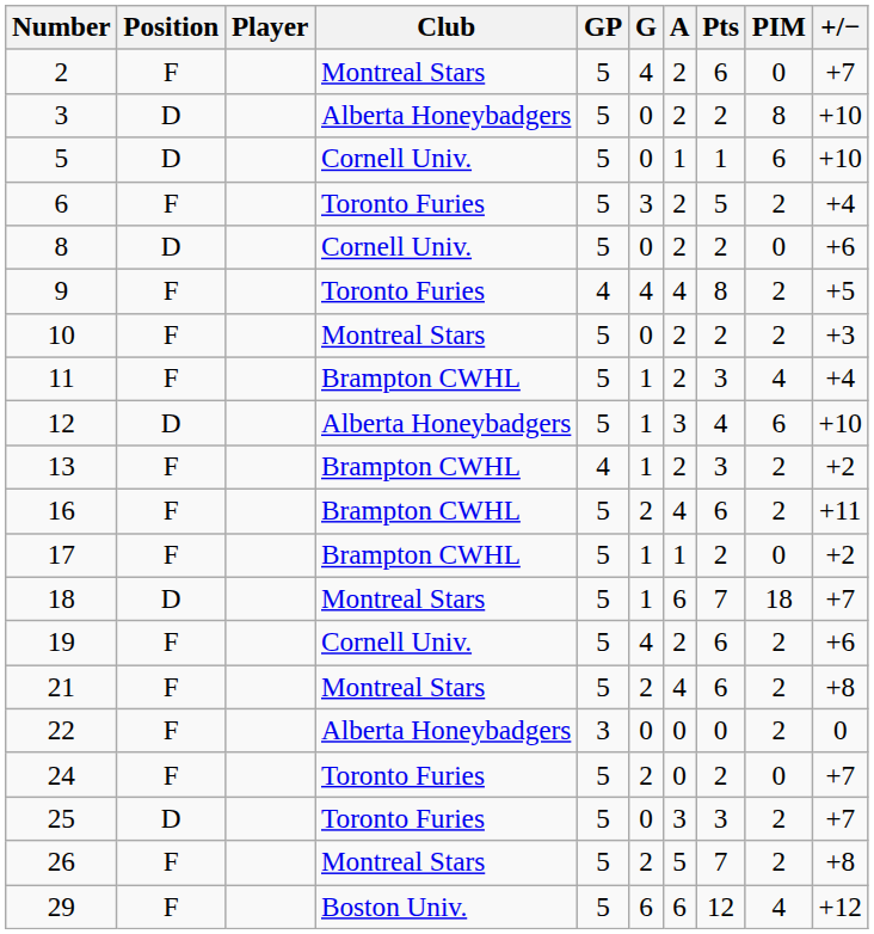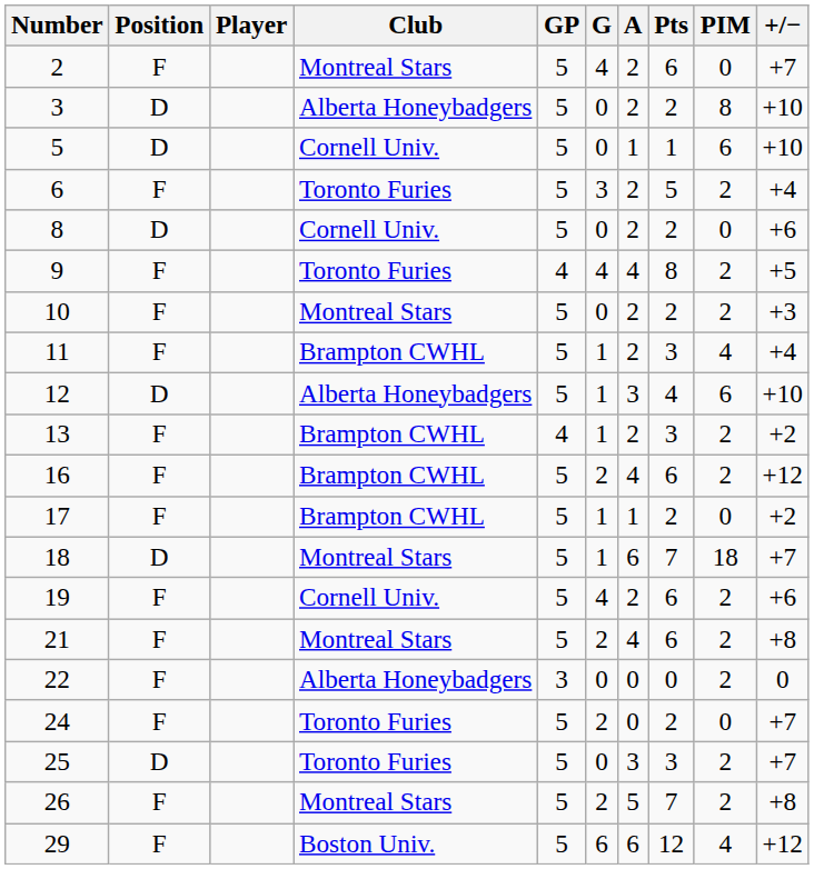16 | +/−: +11 -> +12
